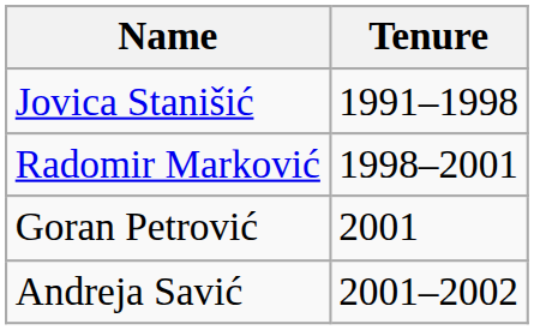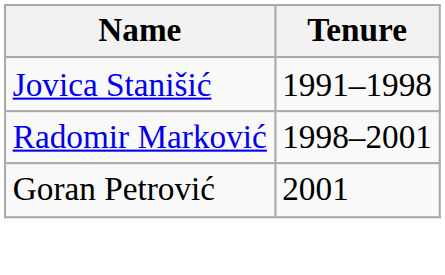- row: Andreja Savić | 2001–2002
